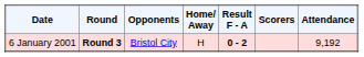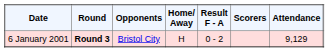6 January 2001 | Result F - A: bold -> normal
6 January 2001 | Attendance: 9,192 -> 9,129
